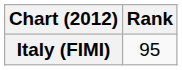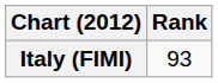Italy (FIMI) | Rank: 95 -> 93
